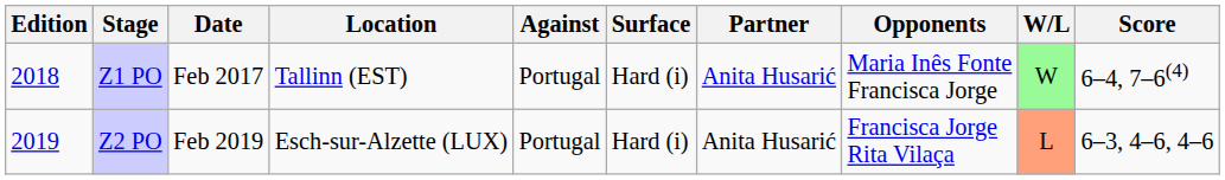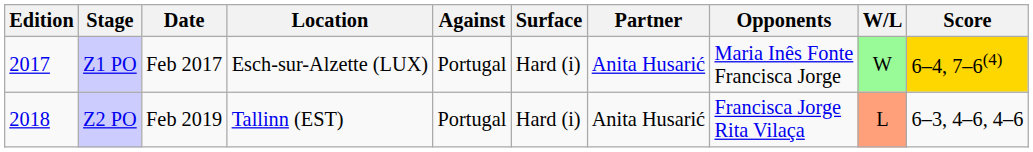Z1 PO | Edition: 2018 -> 2017
Z1 PO | Location: Tallinn (EST) -> Esch-sur-Alzette (LUX)
Z1 PO | Score: no background -> gold background
Z2 PO | Edition: 2019 -> 2018
Z2 PO | Location: Esch-sur-Alzette (LUX) -> Tallinn (EST)
